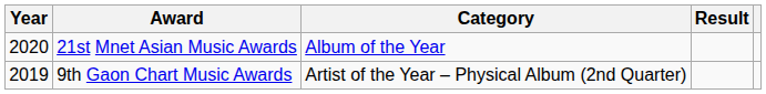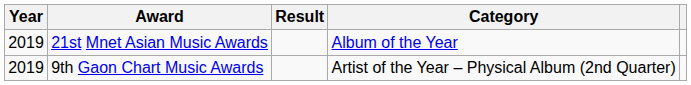columns swapped: Category <-> Result
21st Mnet Asian Music Awards | Year: 2020 -> 2019
